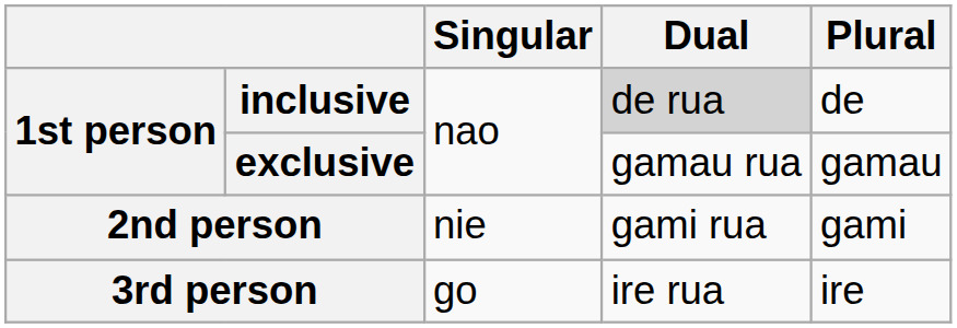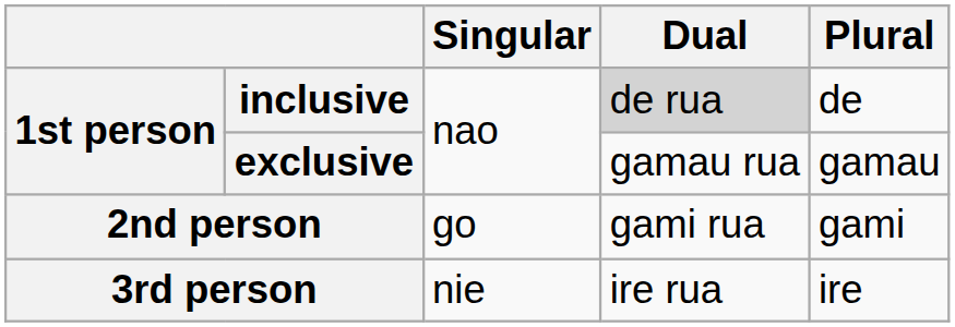2nd person | Singular: nie -> go
3rd person | Singular: go -> nie
